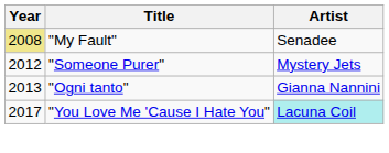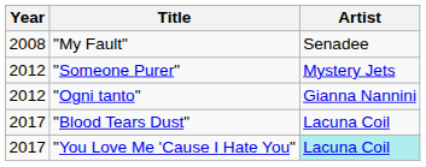"My Fault" | Year: khaki background -> no background
"Ogni tanto" | Year: 2013 -> 2012
+ row: 2017 | "Blood Tears Dust" | Lacuna Coil
